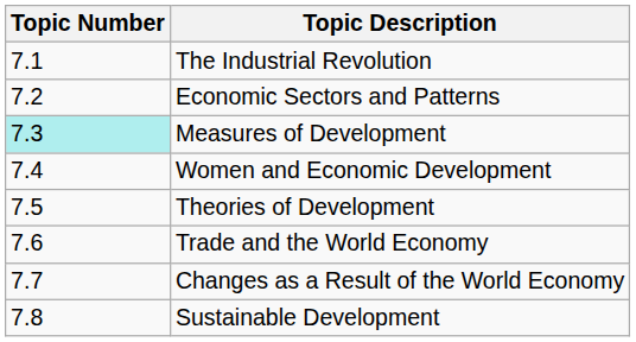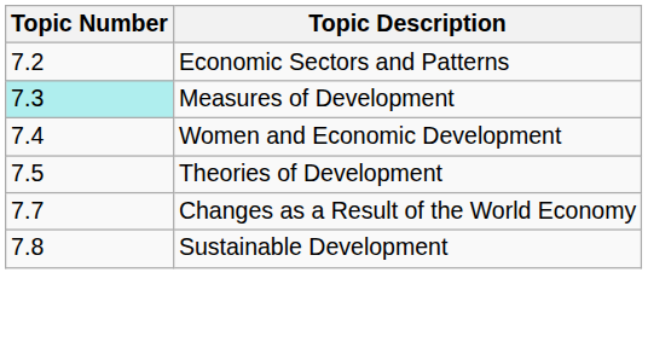- row: 7.1 | The Industrial Revolution
- row: 7.6 | Trade and the World Economy
